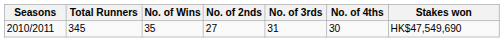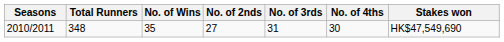2010/2011 | Total Runners: 345 -> 348
